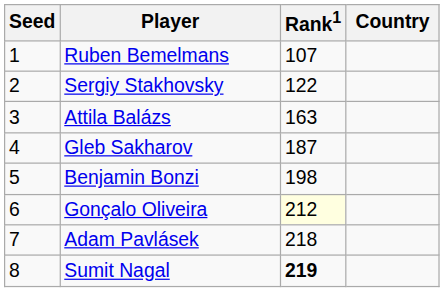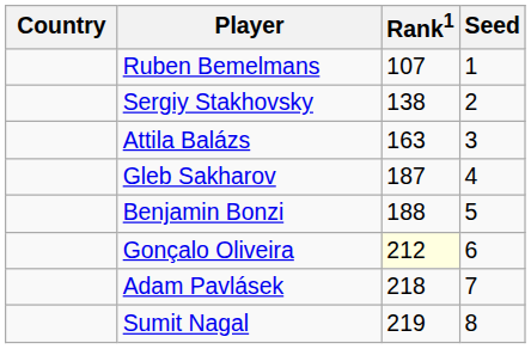columns swapped: Country <-> Seed
Sergiy Stakhovsky | Rank1: 122 -> 138
Benjamin Bonzi | Rank1: 198 -> 188
Sumit Nagal | Rank1: bold -> normal
